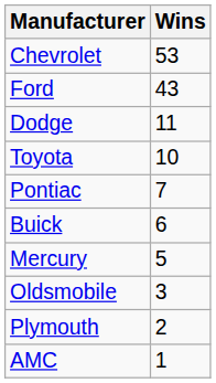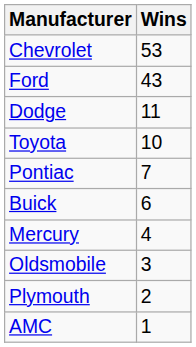Mercury | Wins: 5 -> 4
